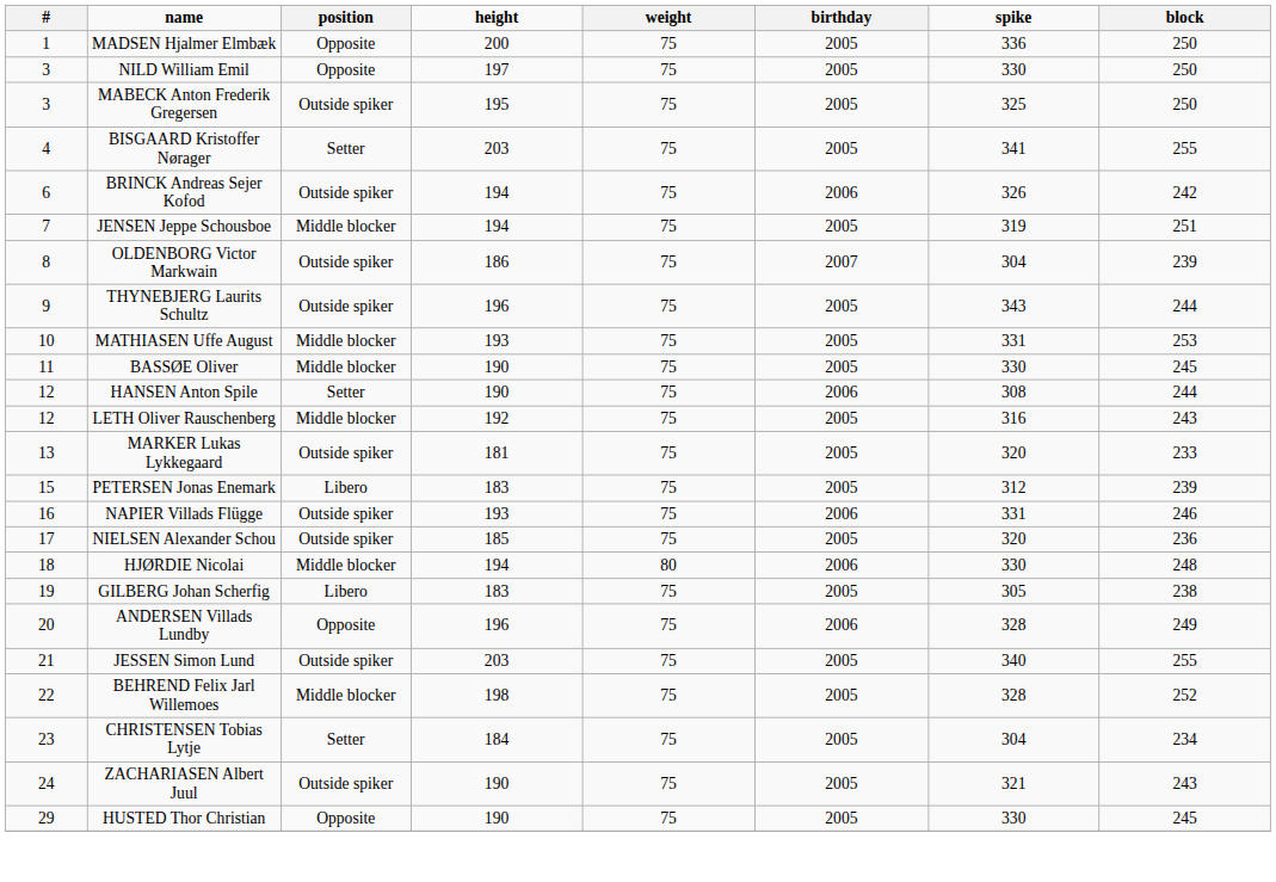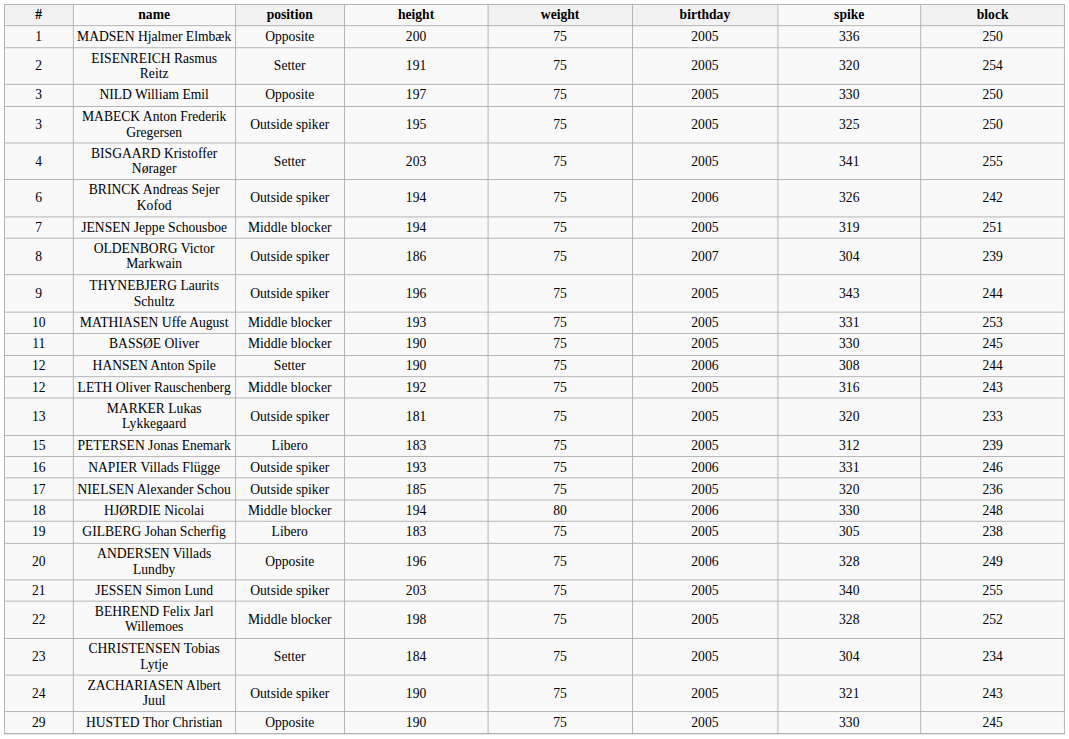+ row: 2 | EISENREICH Rasmus Reitz | Setter | 191 | 75 | 2005 | 320 | 254
